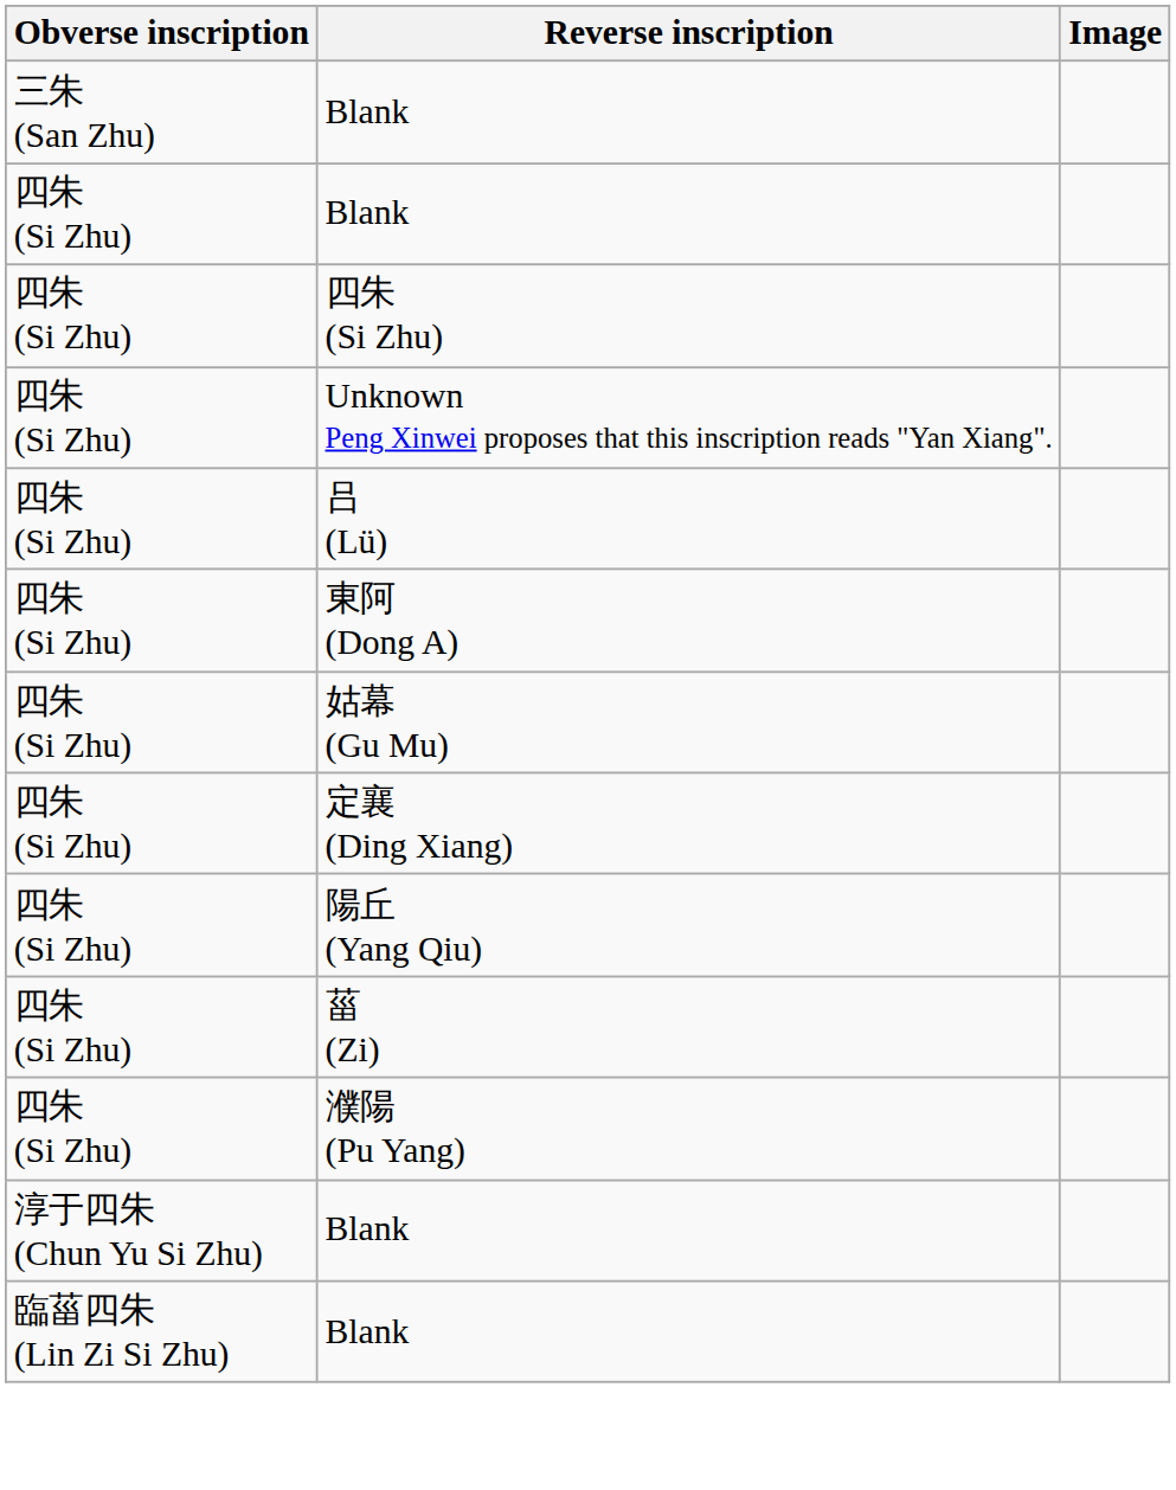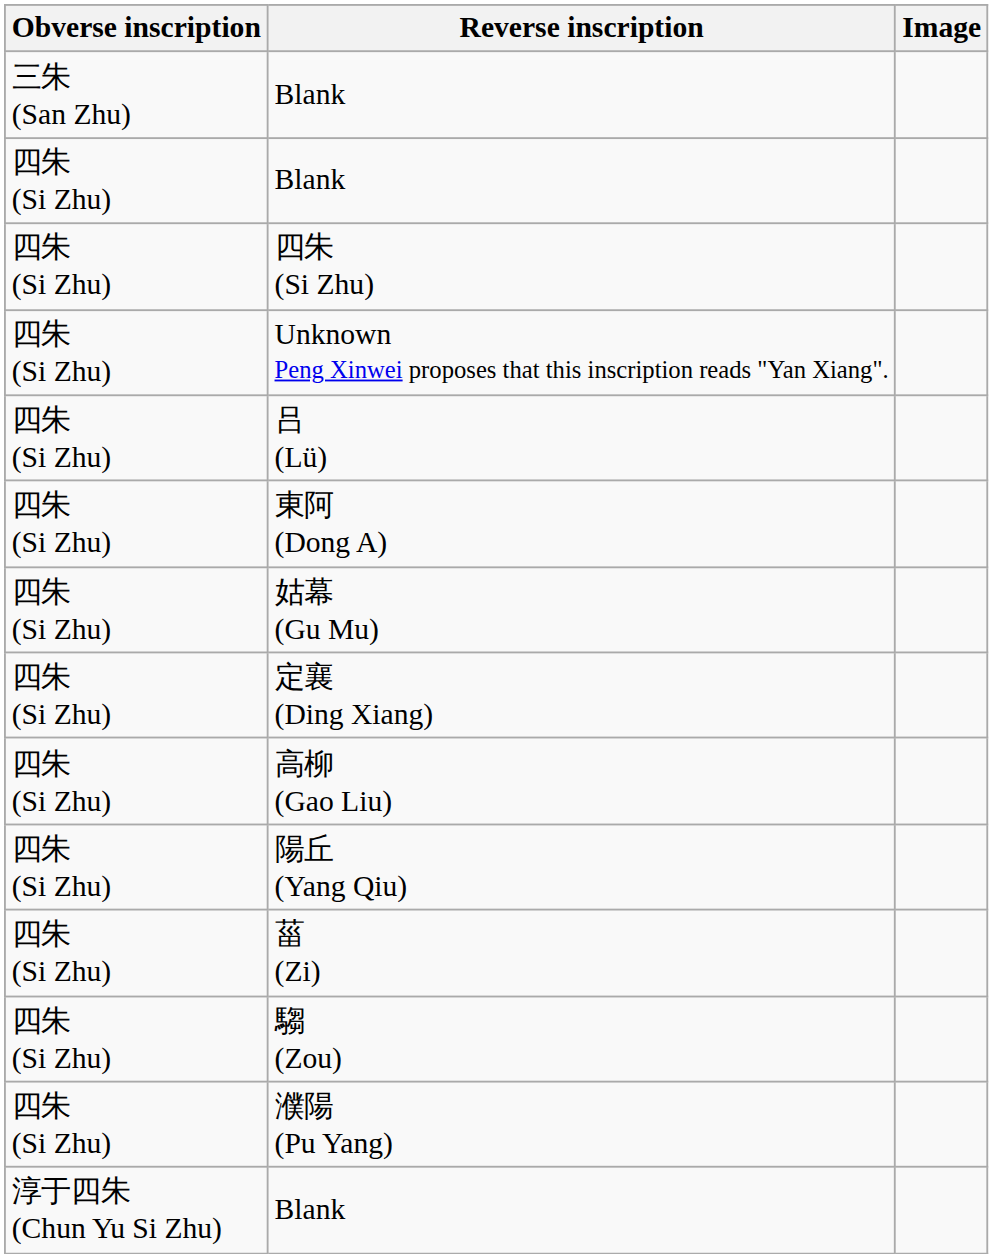+ row: 四朱 (Si Zhu) | 高柳 (Gao Liu)
+ row: 四朱 (Si Zhu) | 騶 (Zou)
- row: 臨菑四朱 (Lin Zi Si Zhu) | Blank
